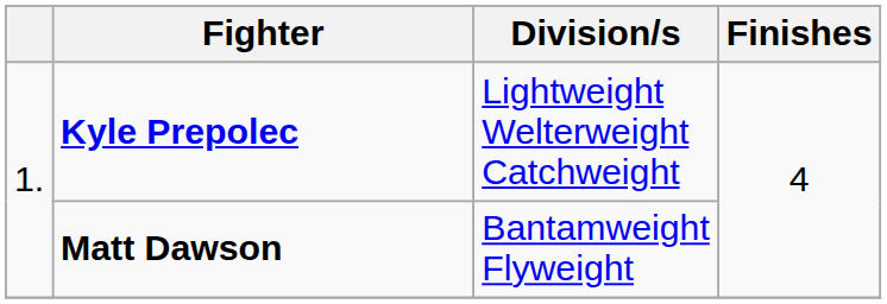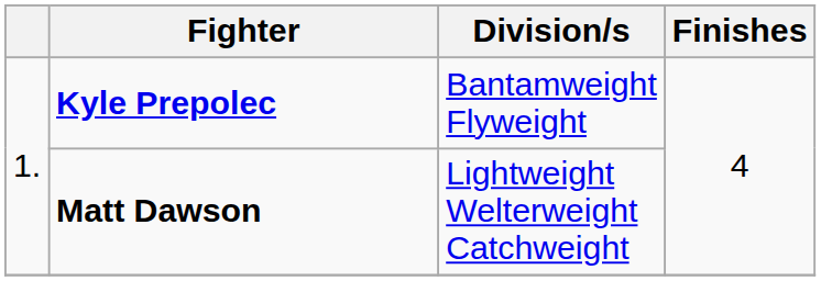Kyle Prepolec | Division/s: Lightweight Welterweight Catchweight -> Bantamweight Flyweight
Matt Dawson | Division/s: Bantamweight Flyweight -> Lightweight Welterweight Catchweight
